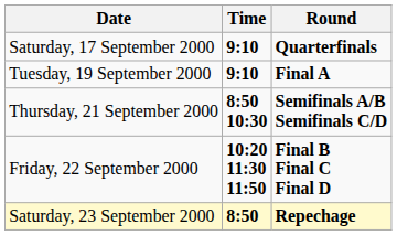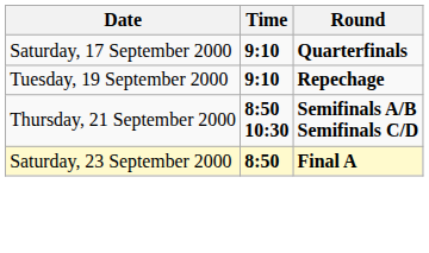Tuesday, 19 September 2000 | Round: Final A -> Repechage
- row: Friday, 22 September 2000 | 10:20 11:30 11:50 | Final B Final C Final D
Saturday, 23 September 2000 | Round: Repechage -> Final A
